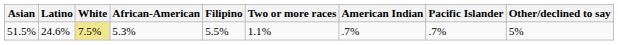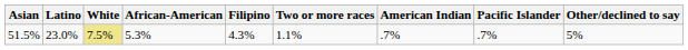51.5% | Latino: 24.6% -> 23.0%
51.5% | Filipino: 5.5% -> 4.3%
